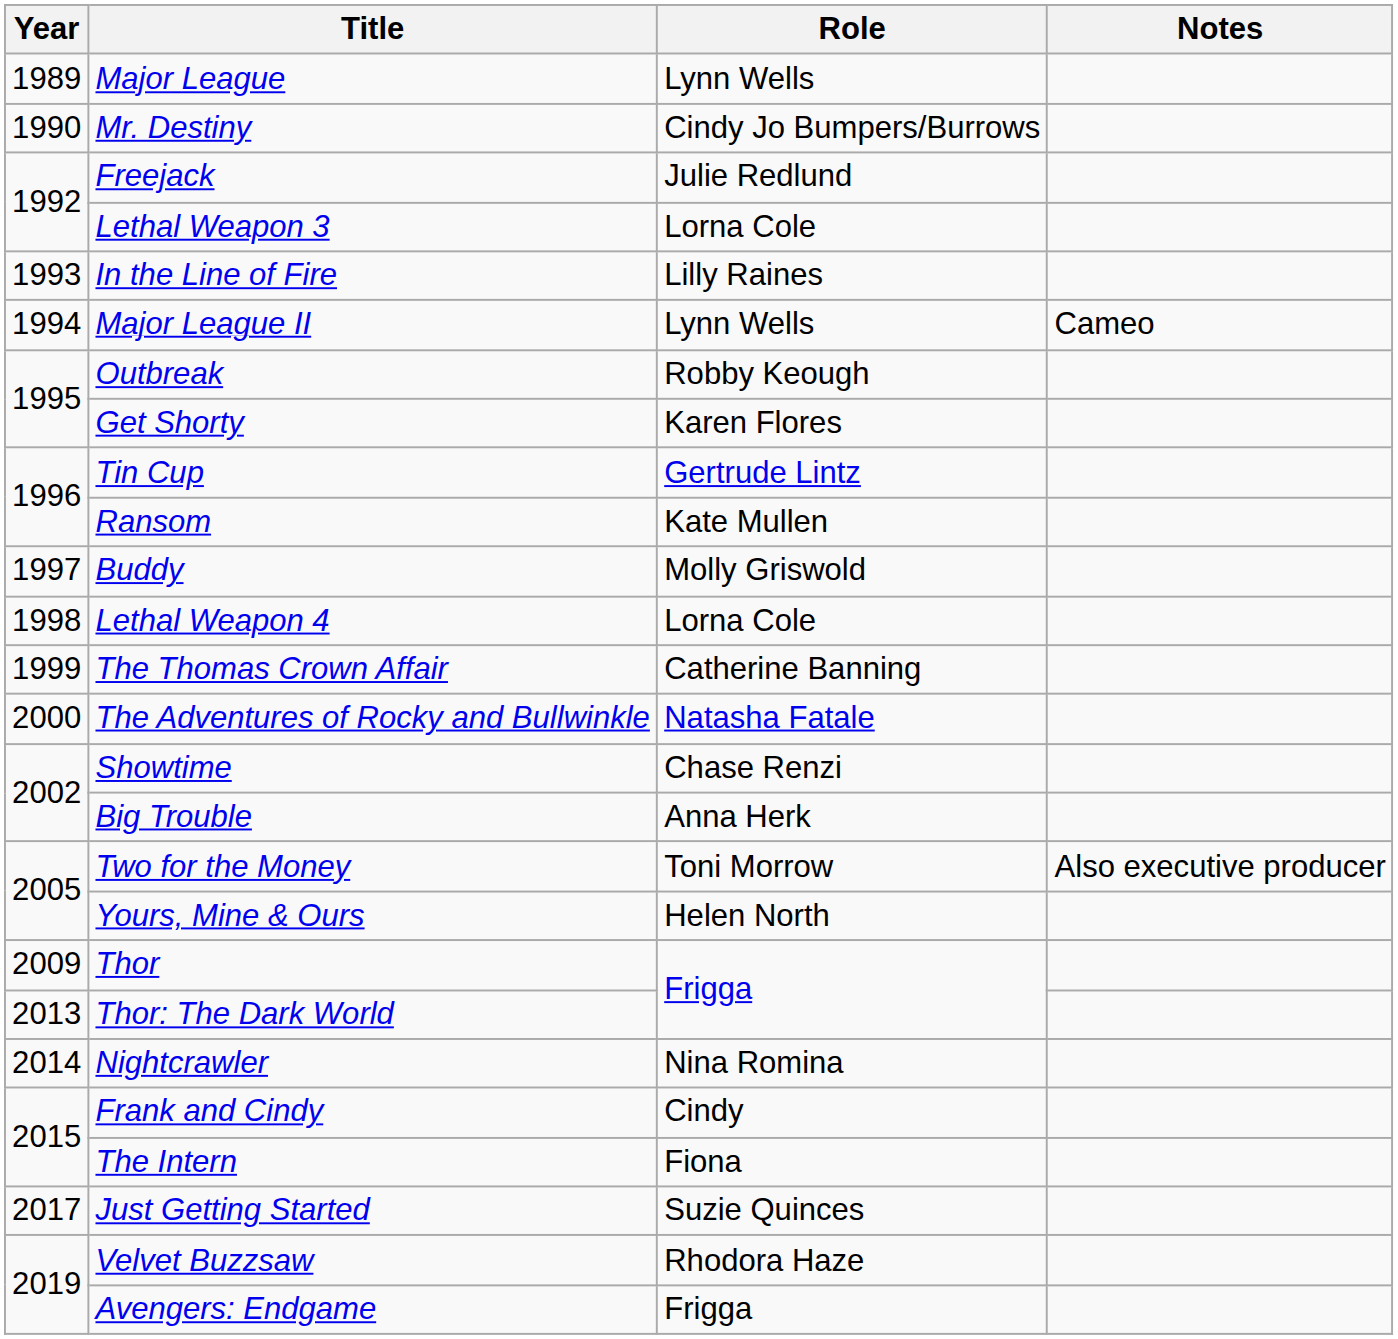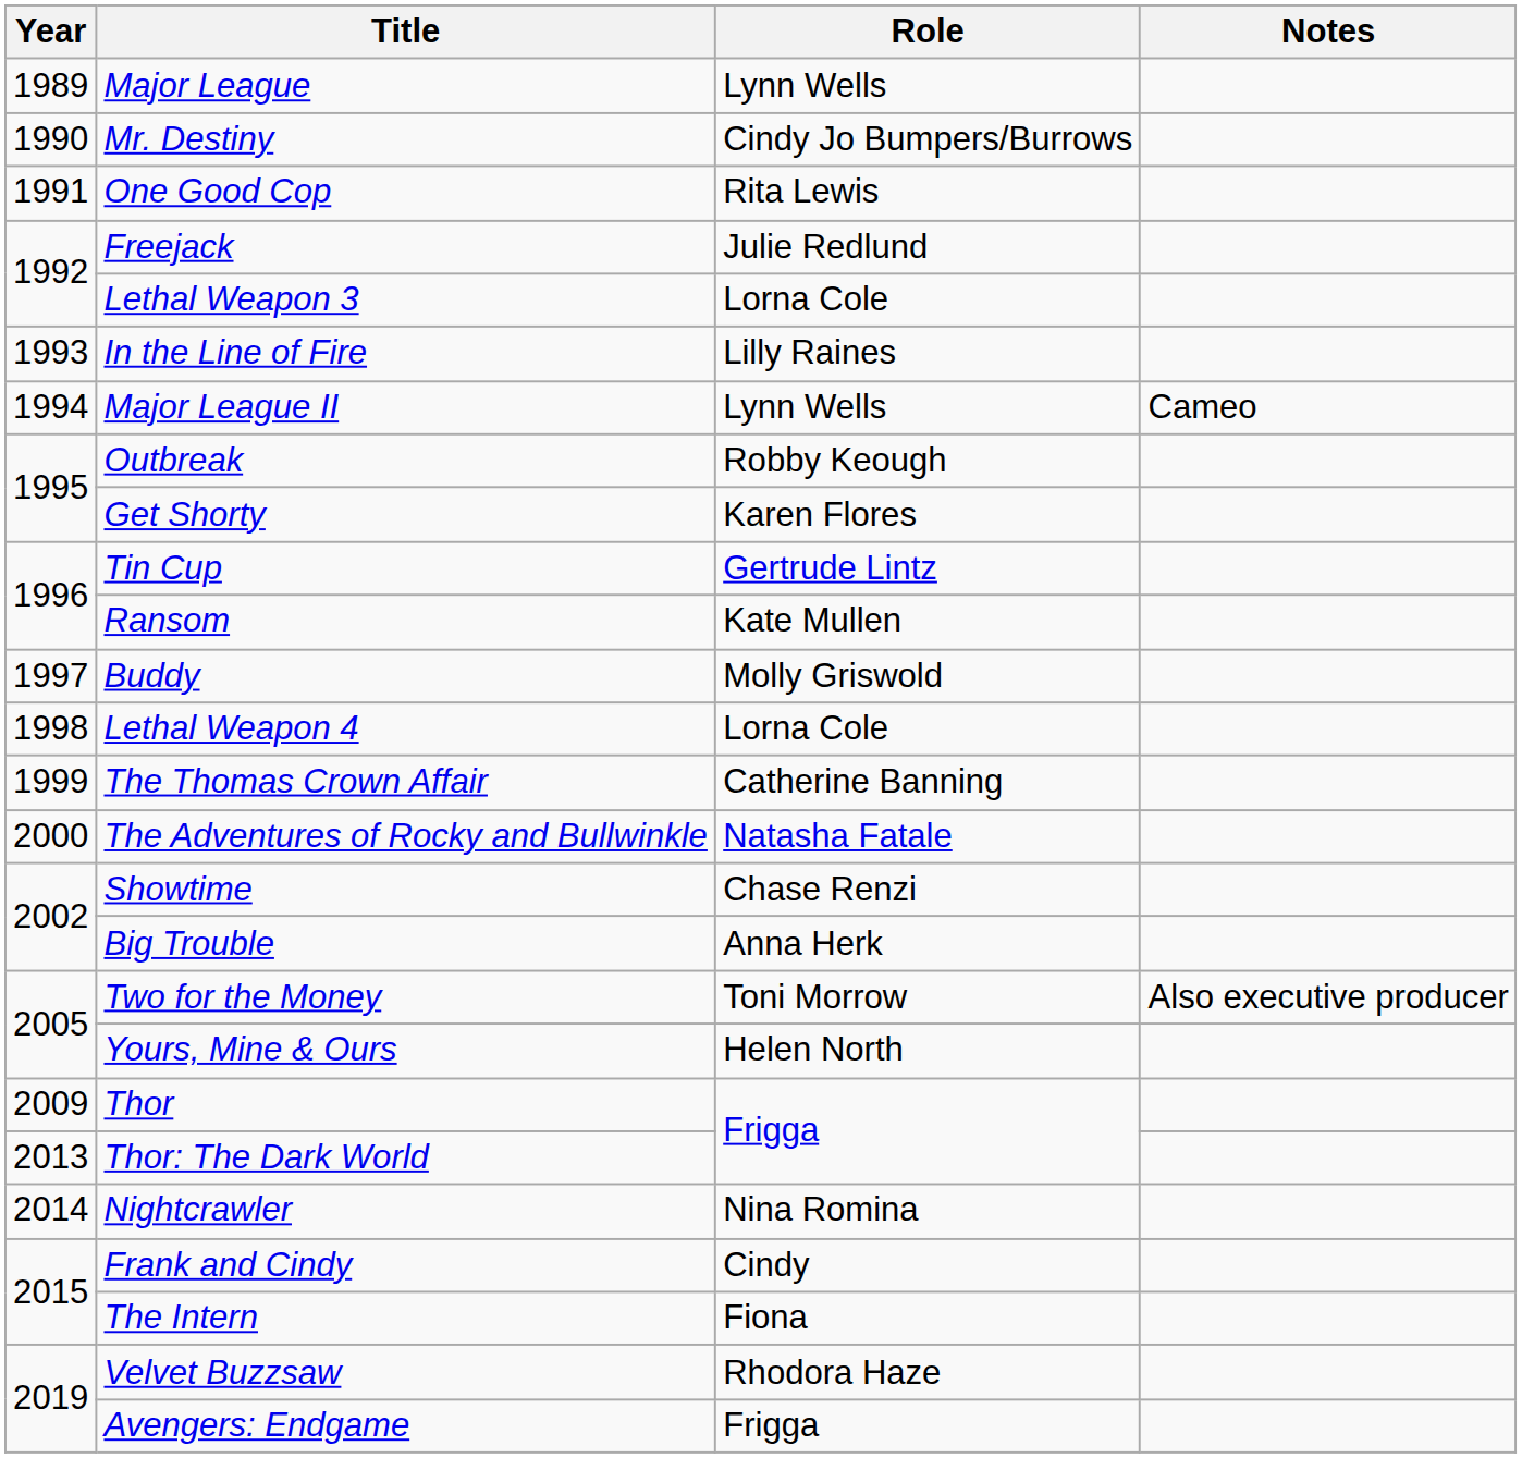+ row: 1991 | One Good Cop | Rita Lewis
- row: 2017 | Just Getting Started | Suzie Quinces
